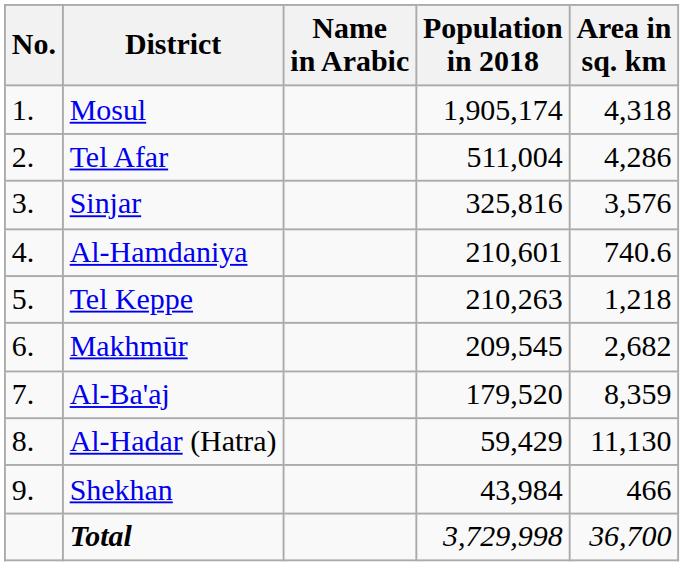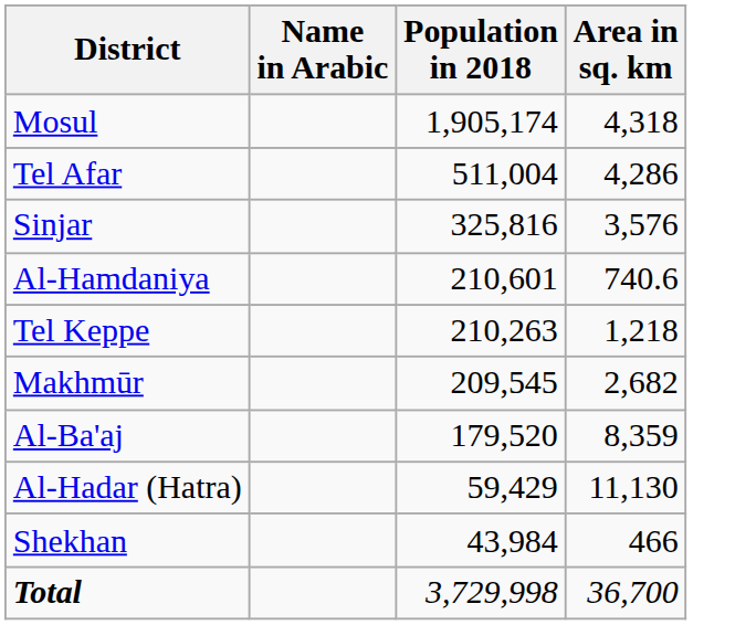- column: No. | 1. | 2. | 3. | 4. | 5. | 6. | 7. | 8. | 9.
